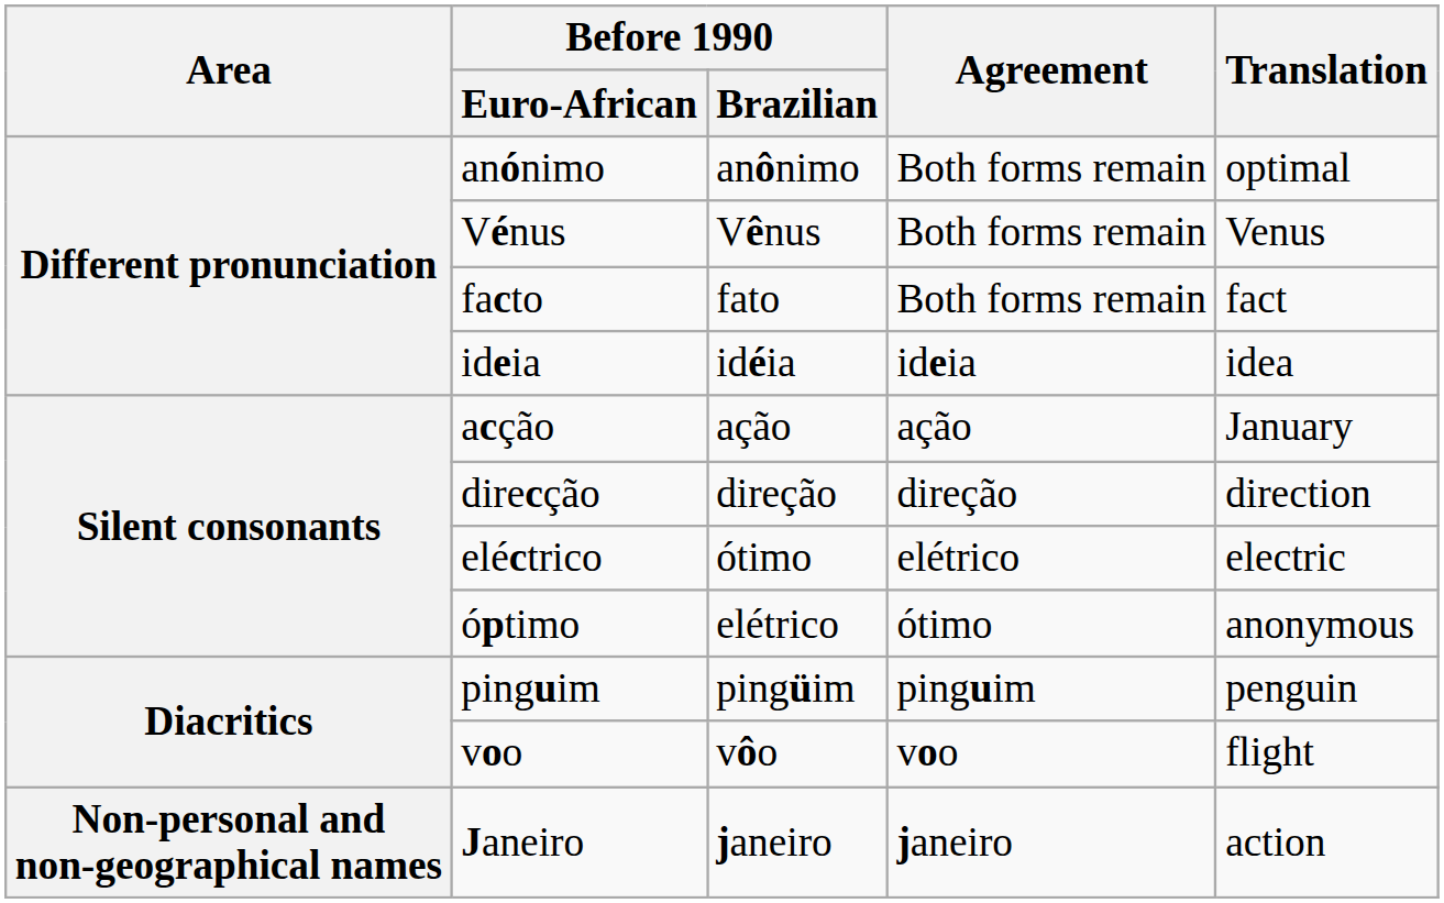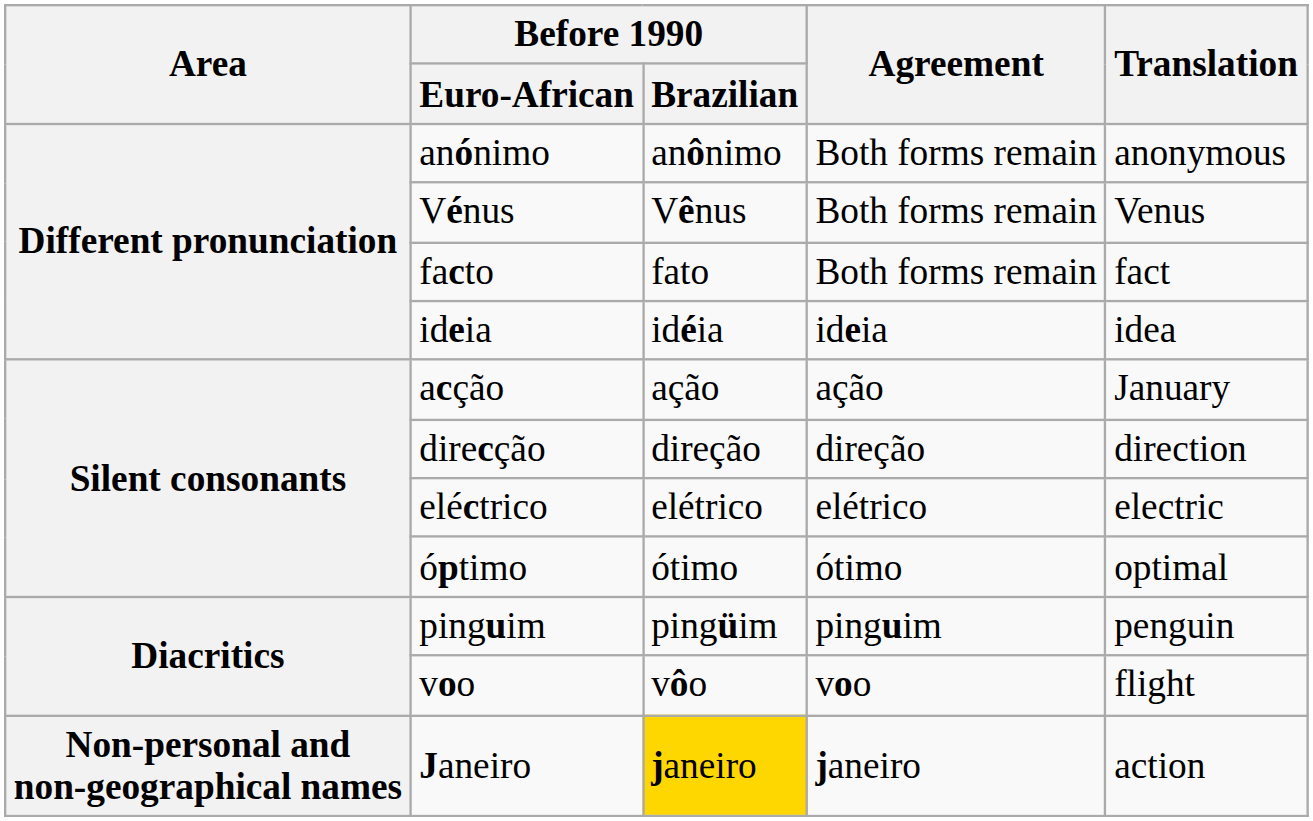anónimo | Translation: optimal -> anonymous
eléctrico | Before 1990 / Brazilian: ótimo -> elétrico
óptimo | Before 1990 / Brazilian: elétrico -> ótimo
óptimo | Translation: anonymous -> optimal
Janeiro | Before 1990 / Brazilian: no background -> gold background
